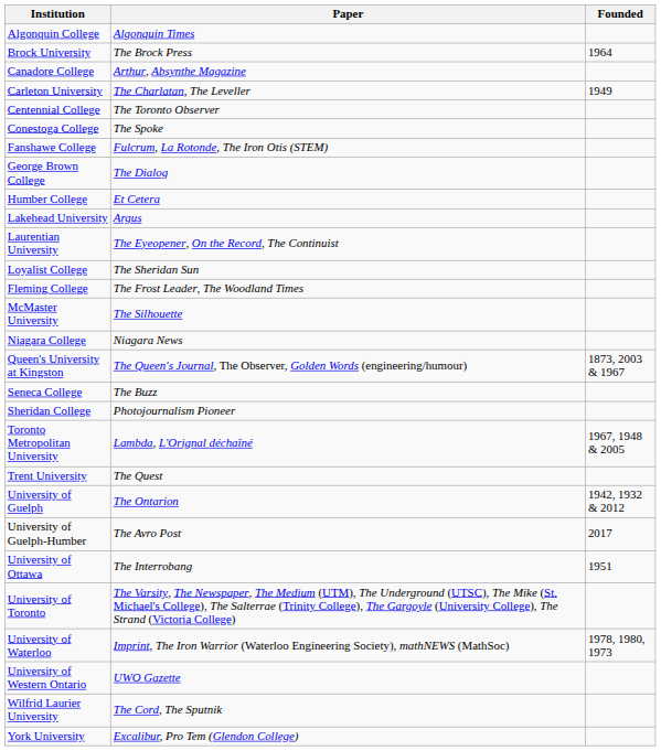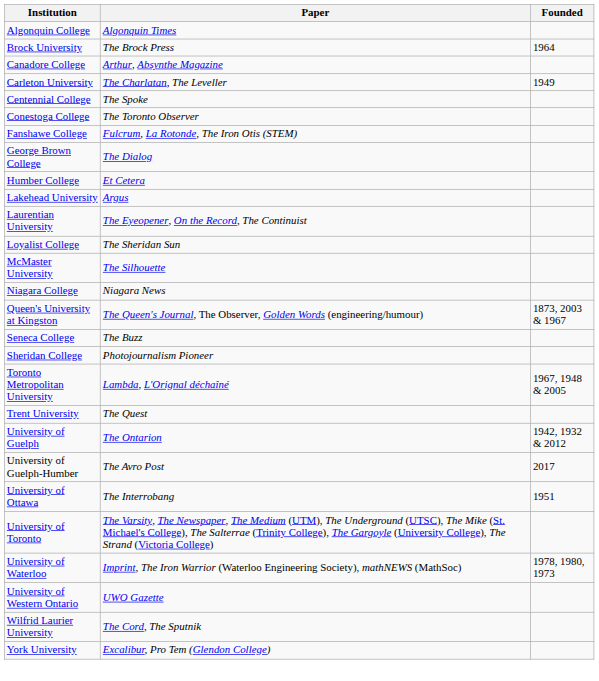Centennial College | Paper: The Toronto Observer -> The Spoke
Conestoga College | Paper: The Spoke -> The Toronto Observer
- row: Fleming College | The Frost Leader, The Woodland Times
